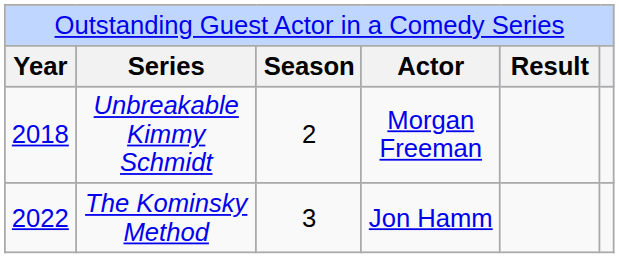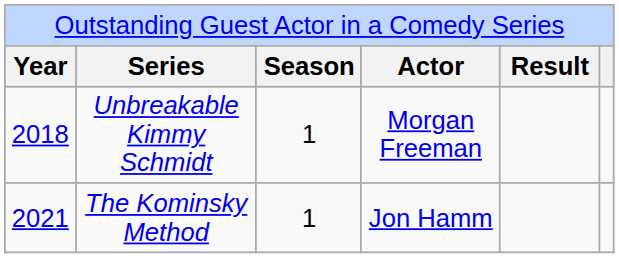Unbreakable Kimmy Schmidt | column 3: 2 -> 1
The Kominsky Method | column 1: 2022 -> 2021
The Kominsky Method | column 3: 3 -> 1
